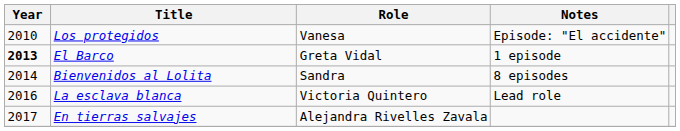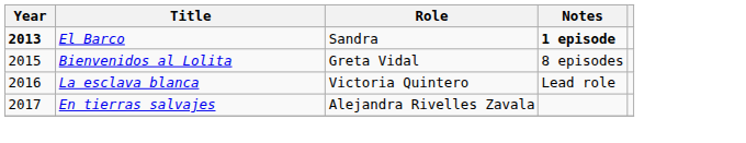- row: 2010 | Los protegidos | Vanesa | Episode: "El accidente"
El Barco | Role: Greta Vidal -> Sandra
El Barco | Notes: normal -> bold
Bienvenidos al Lolita | Year: 2014 -> 2015
Bienvenidos al Lolita | Role: Sandra -> Greta Vidal
